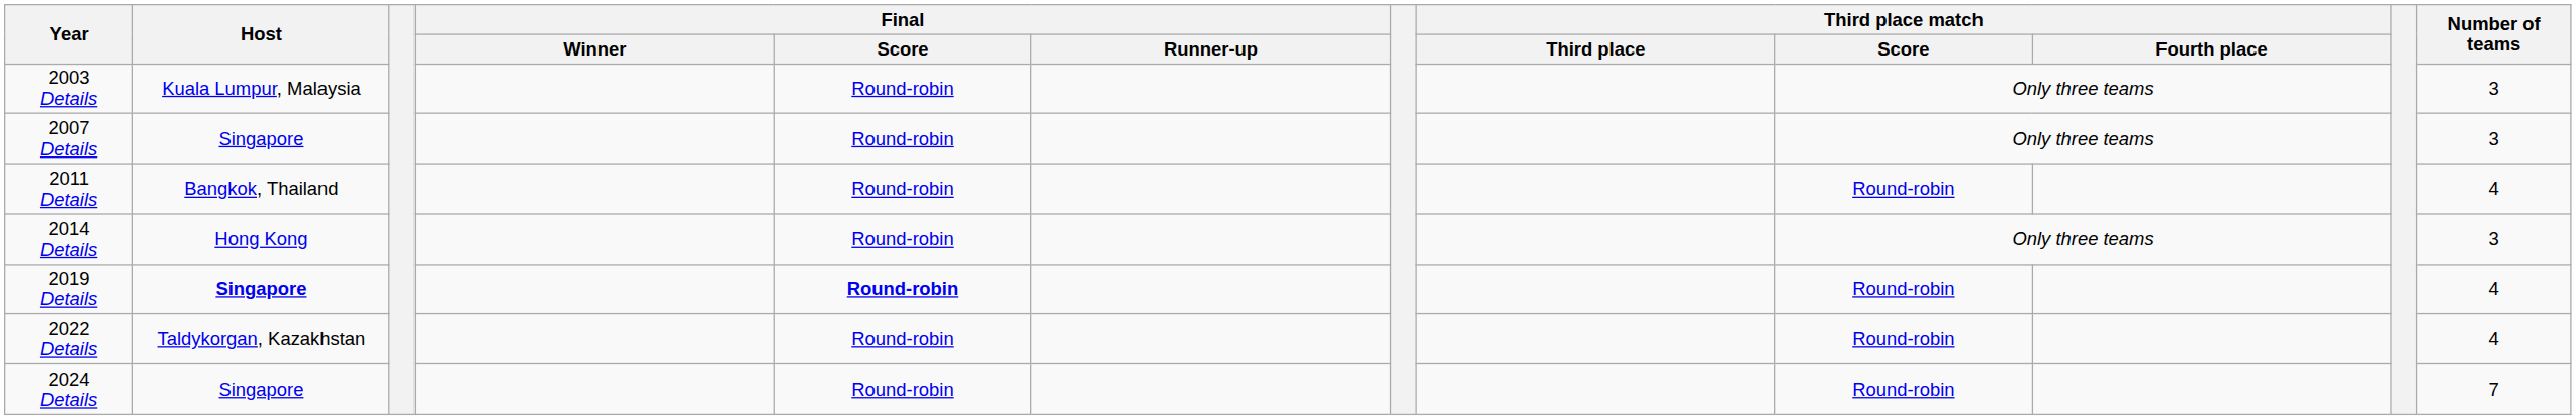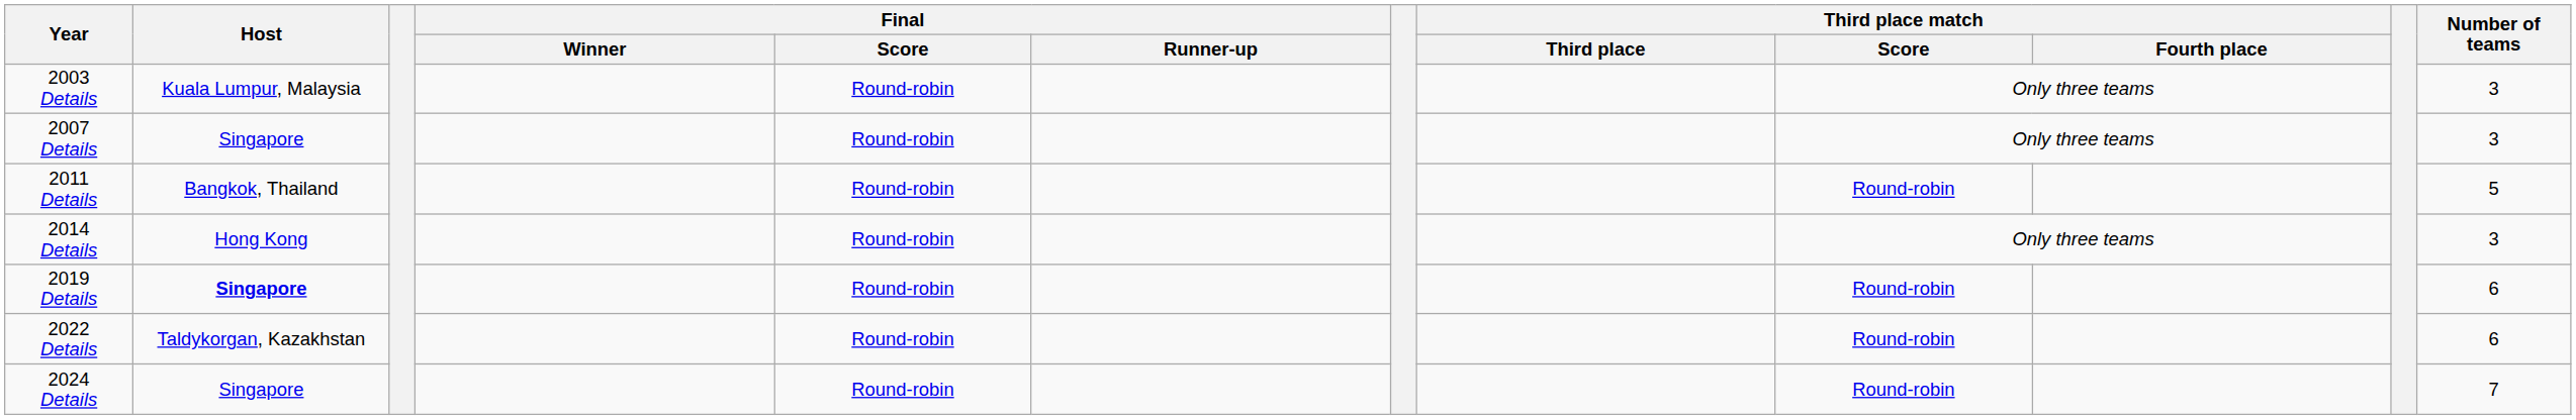2011 Details | Number of teams: 4 -> 5
2019 Details | Final / Score: bold -> normal
2019 Details | Number of teams: 4 -> 6
2022 Details | Number of teams: 4 -> 6
